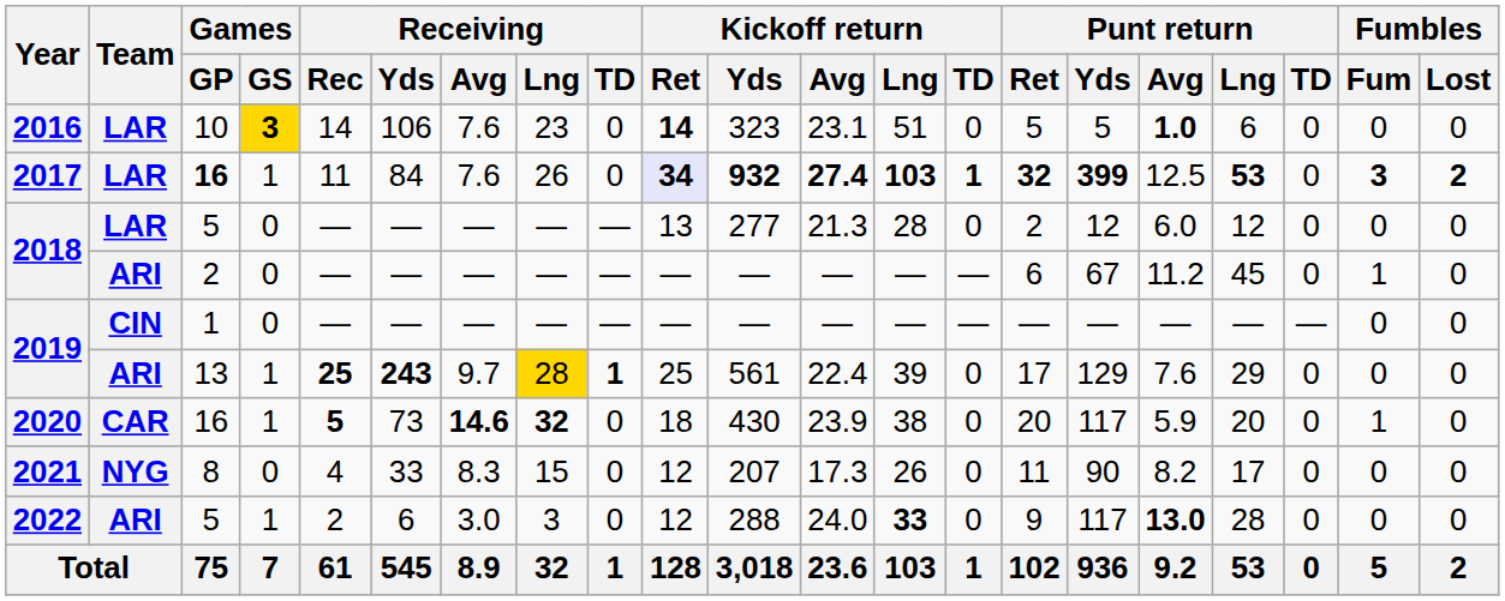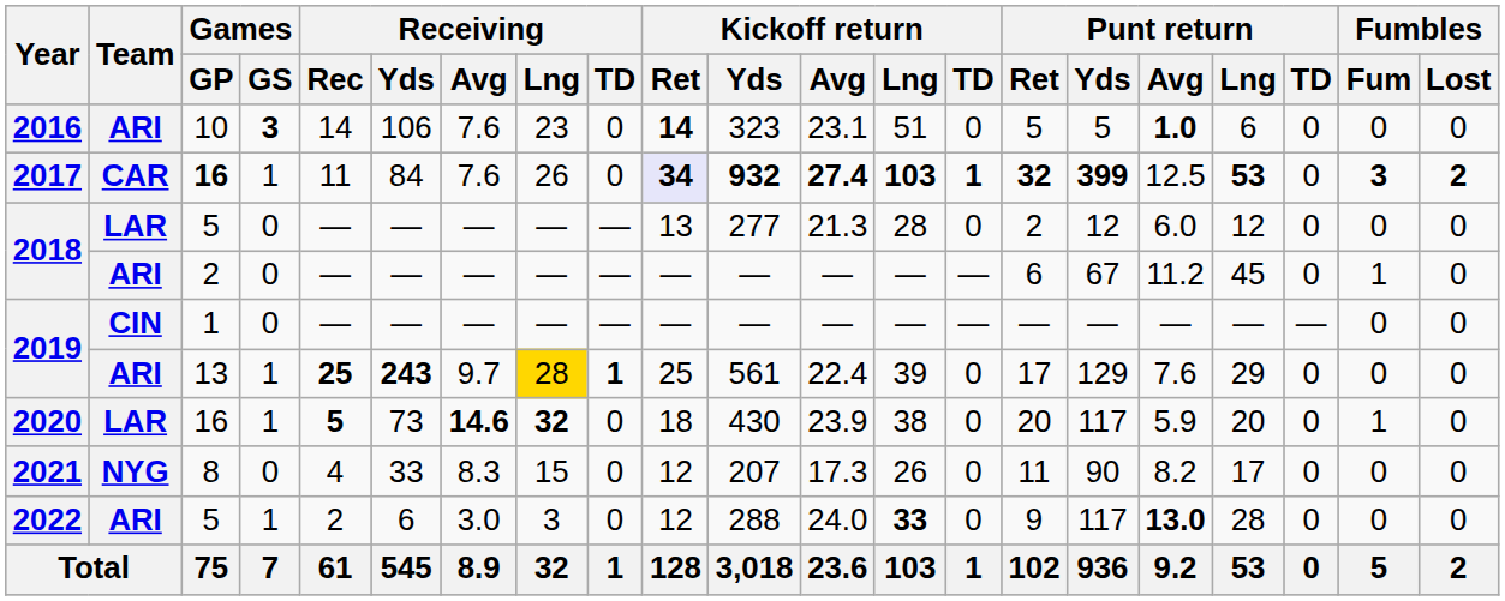2016 | Team: LAR -> ARI
2016 | Games / GS: gold background -> no background
2017 | Team: LAR -> CAR
2020 | Team: CAR -> LAR
